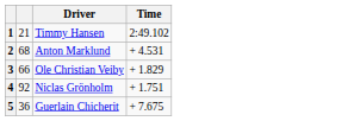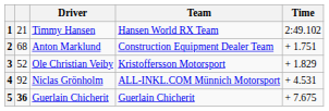+ column: Team | Hansen World RX Team | Construction Equipment Dealer Team | Kristoffersson Motorsport | ALL-INKL.COM Münnich Motorsport | Guerlain Chicherit
2 | Time: + 4.531 -> + 1.751
3 | column 2: 66 -> 52
4 | Time: + 1.751 -> + 4.531
5 | column 2: normal -> bold
